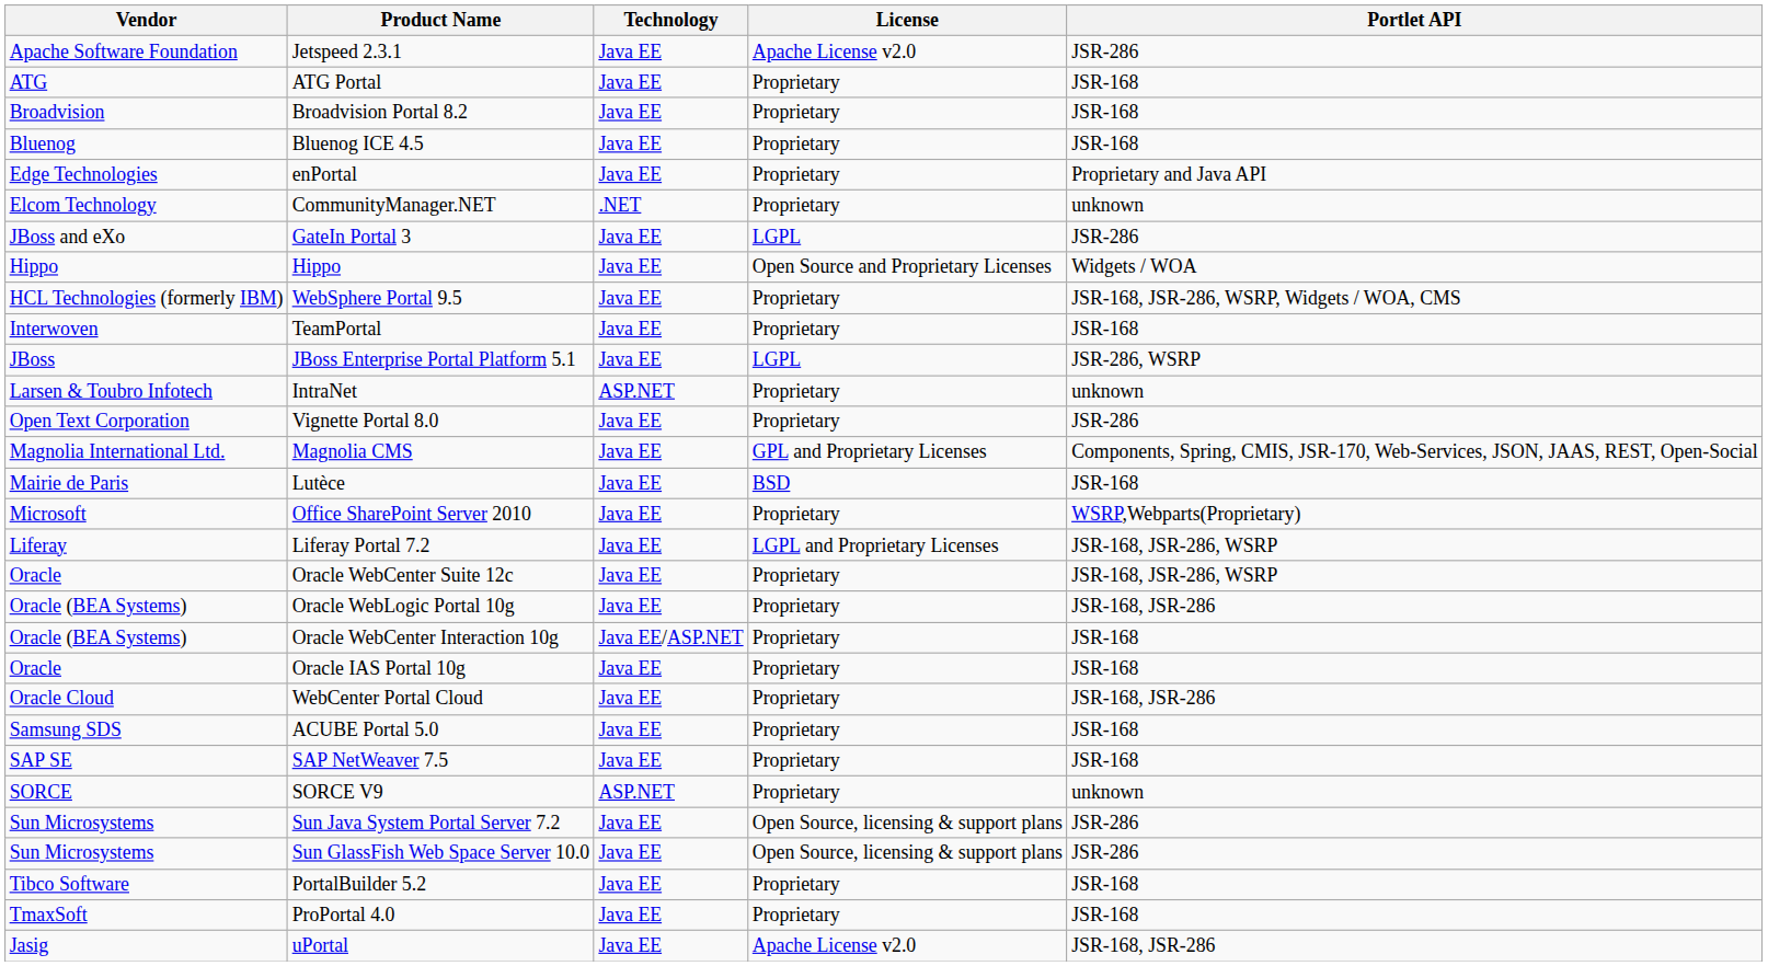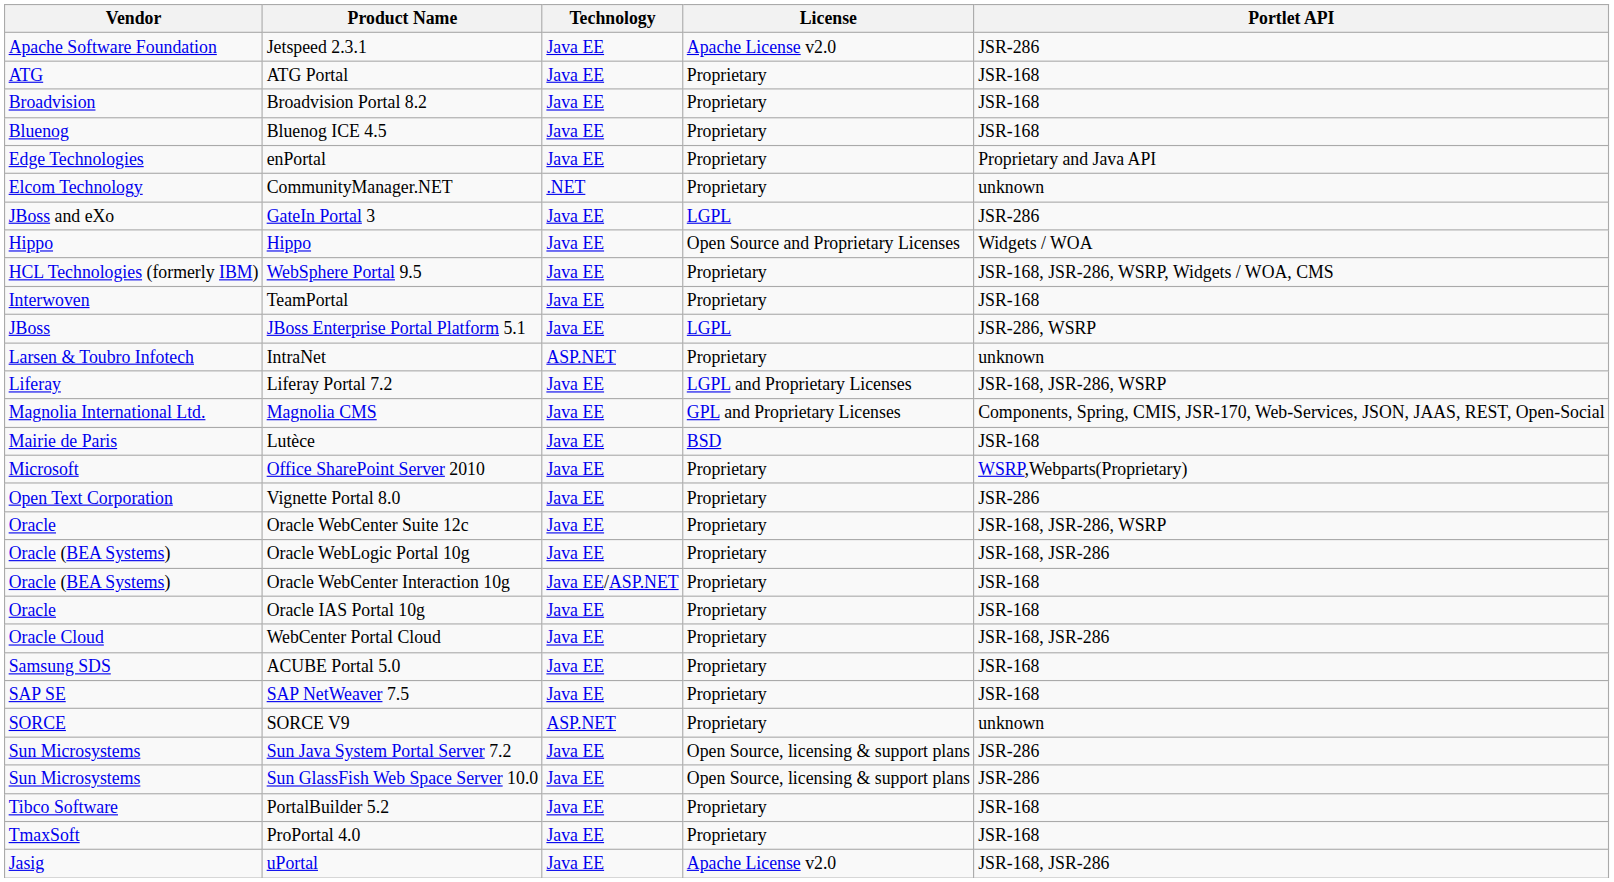rows swapped: Liferay Portal 7.2 <-> Vignette Portal 8.0
